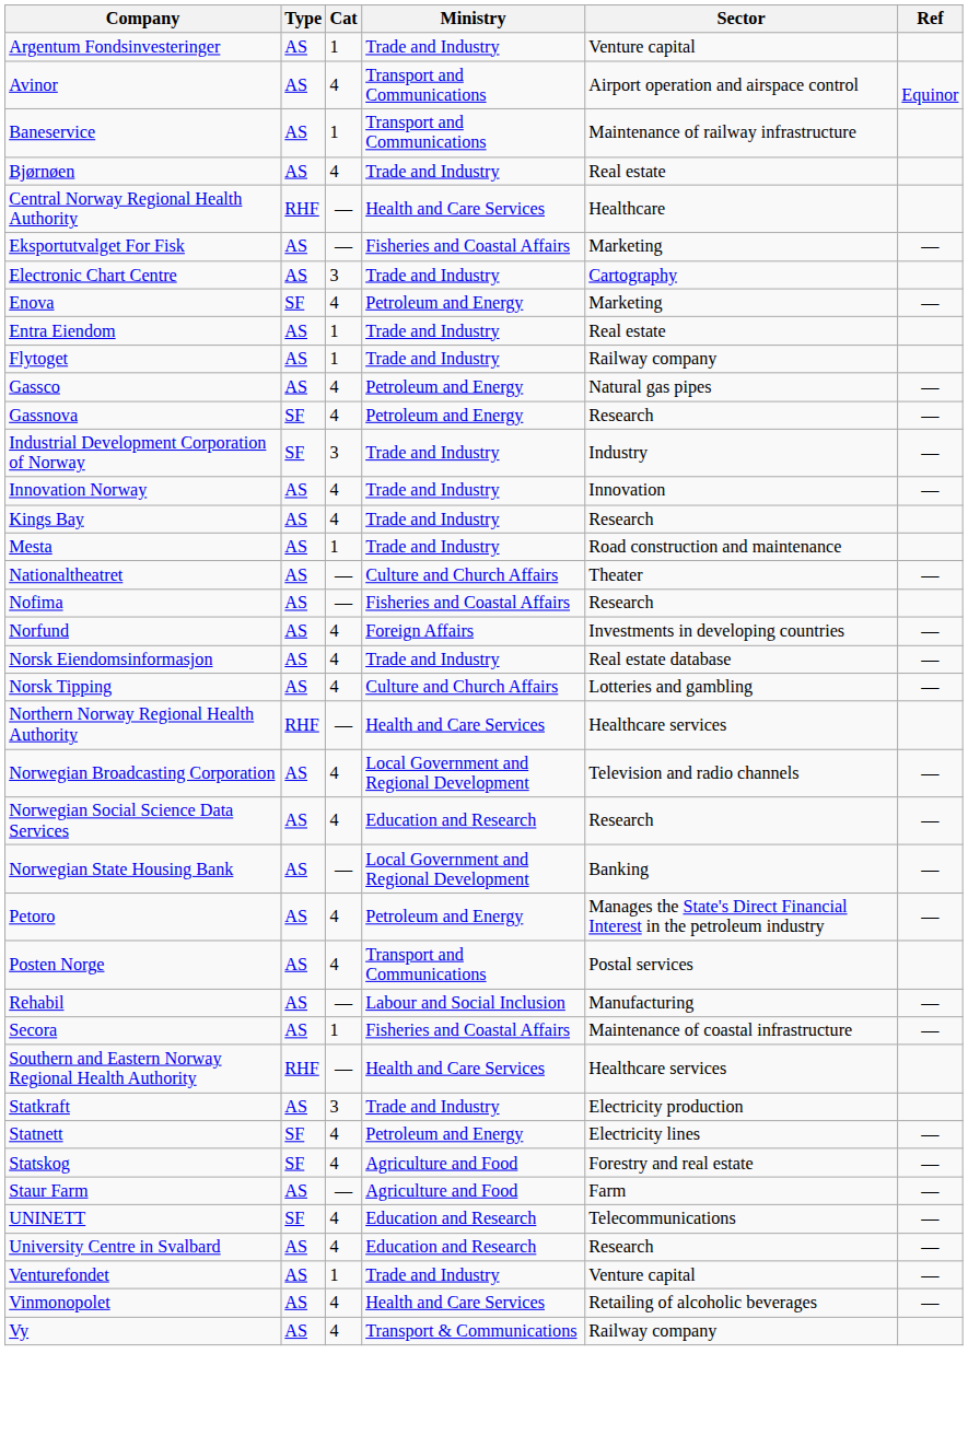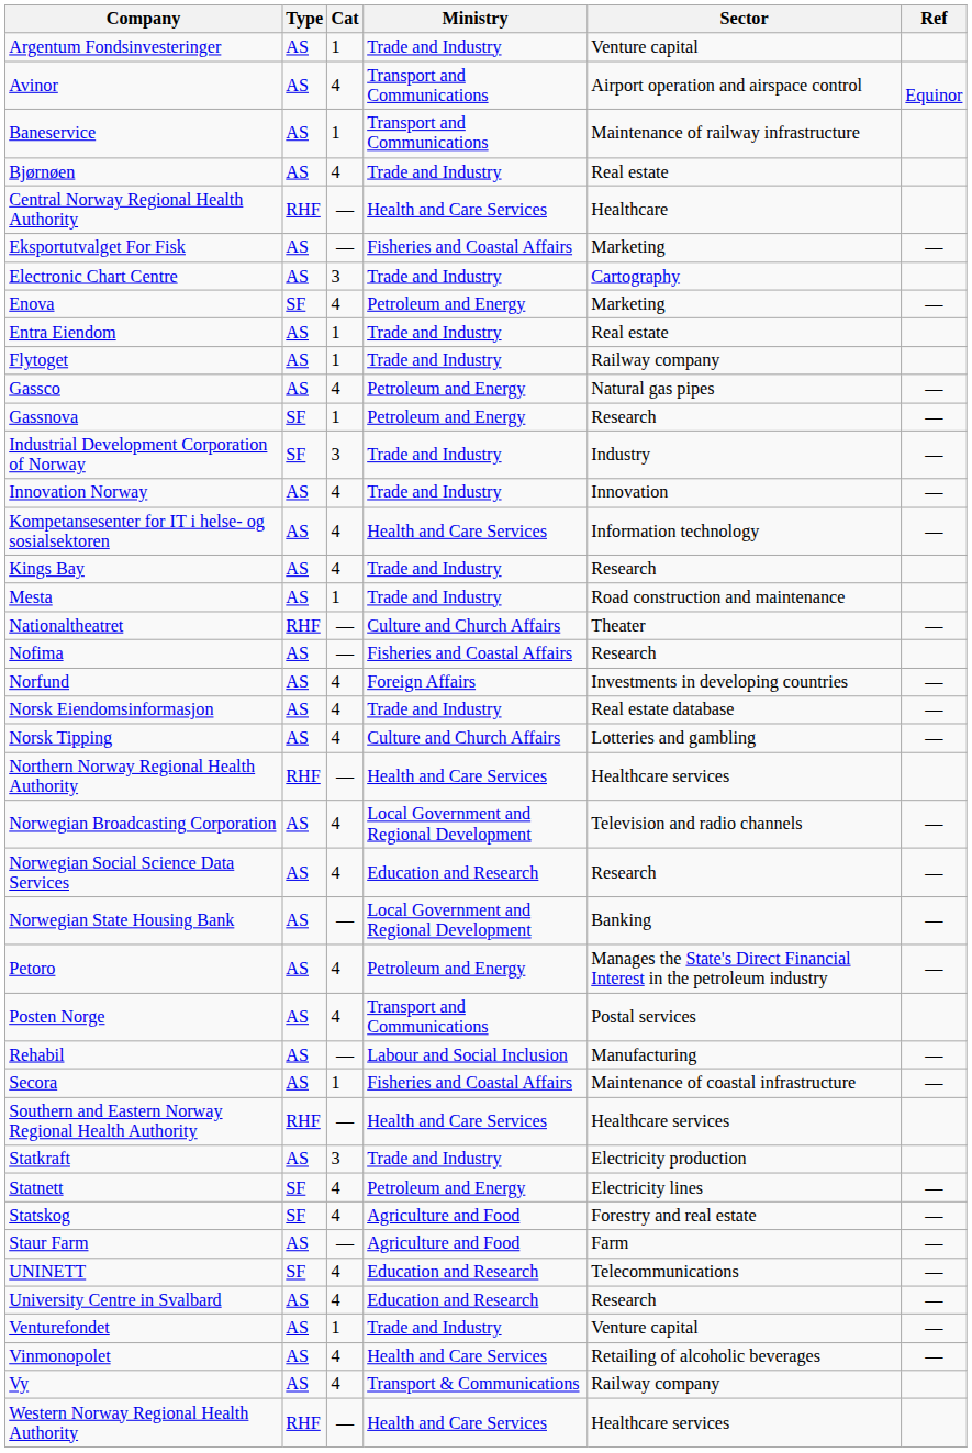Gassnova | Cat: 4 -> 1
+ row: Kompetansesenter for IT i helse- og sosialsektoren | AS | 4 | Health and Care Services | Information technology | —
Nationaltheatret | Type: AS -> RHF
+ row: Western Norway Regional Health Authority | RHF | — | Health and Care Services | Healthcare services
